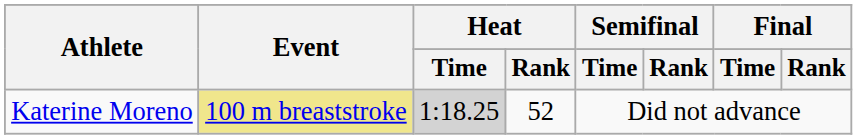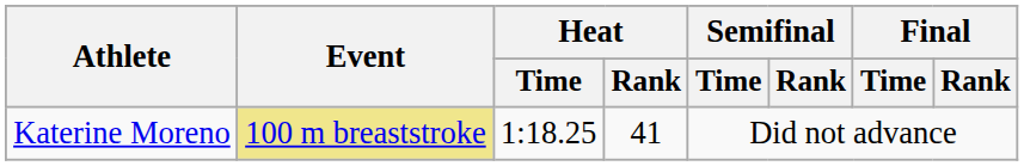Katerine Moreno | Heat / Time: lightgrey background -> no background
Katerine Moreno | Heat / Rank: 52 -> 41
